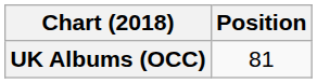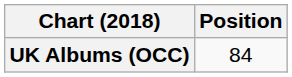UK Albums (OCC) | Position: 81 -> 84
